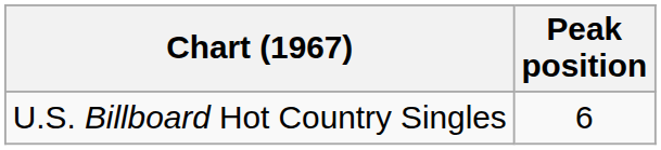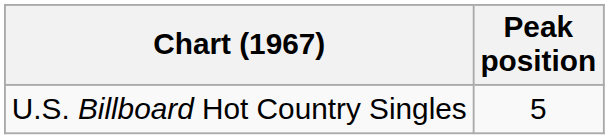U.S. Billboard Hot Country Singles | Peak position: 6 -> 5
